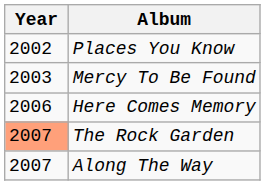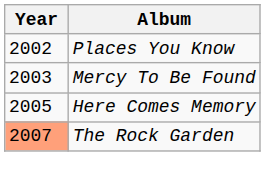Here Comes Memory | Year: 2006 -> 2005
- row: 2007 | Along The Way
